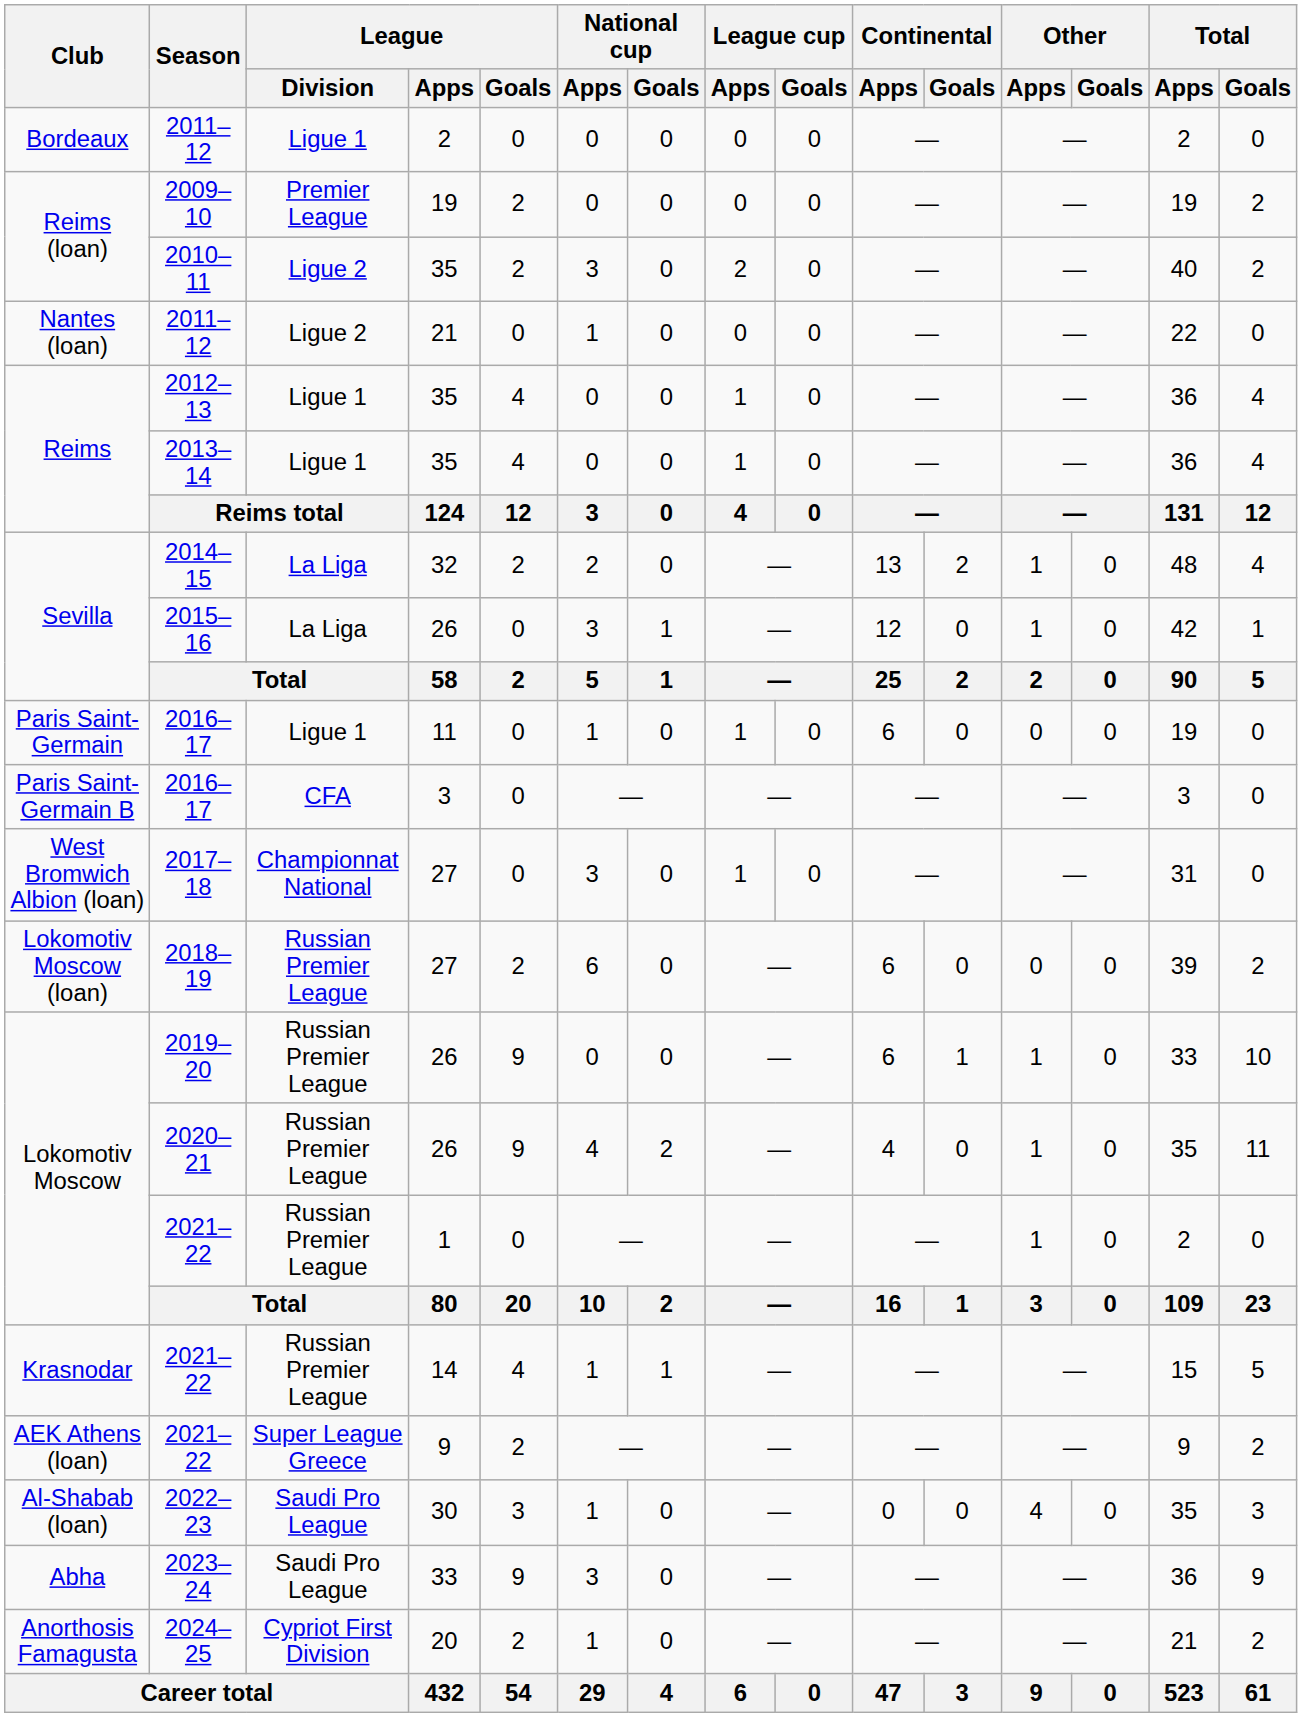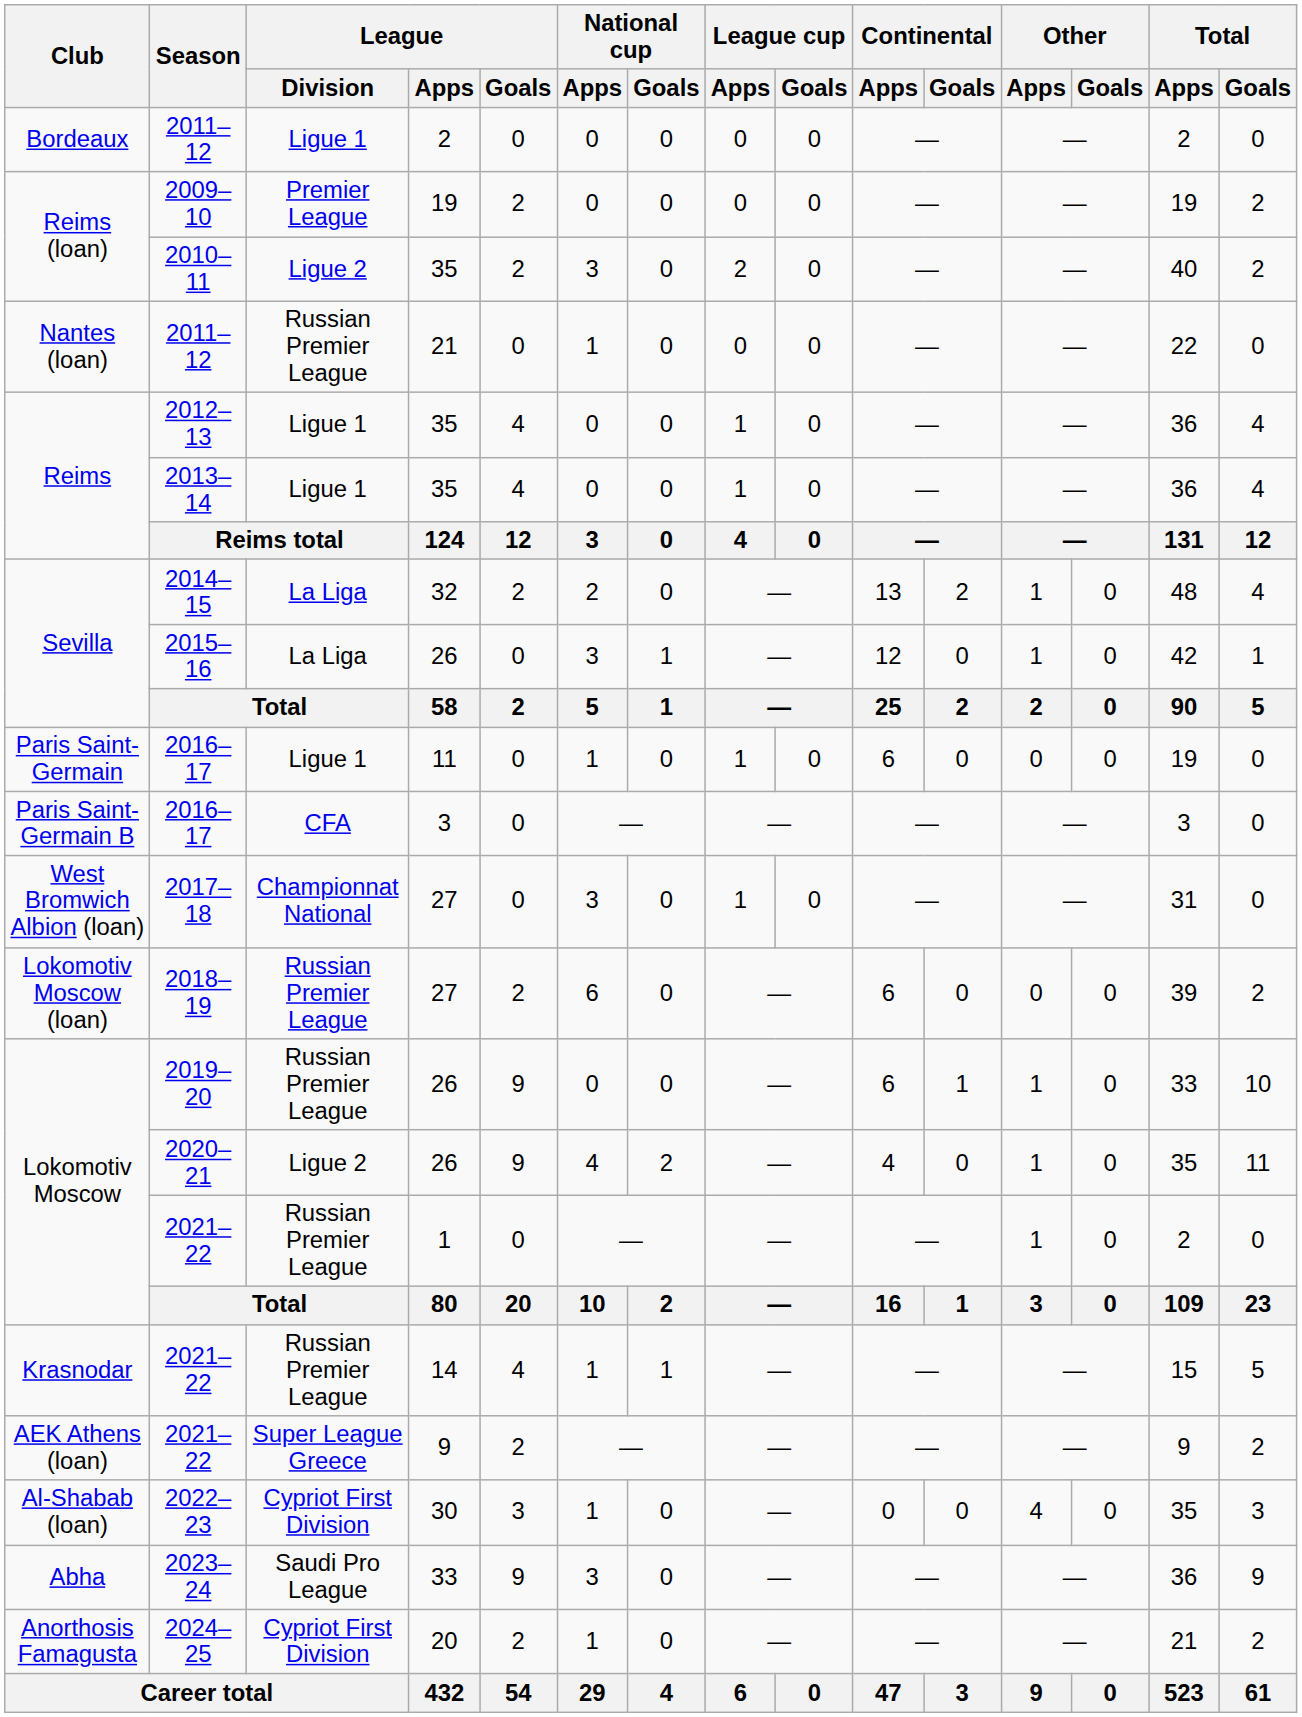Nantes (loan) / 2011–12 | League / Division: Ligue 2 -> Russian Premier League
2020–21 | League / Division: Russian Premier League -> Ligue 2
2022–23 | League / Division: Saudi Pro League -> Cypriot First Division
